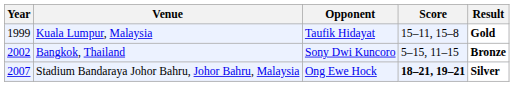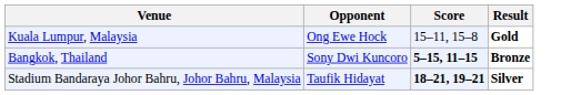- column: Year | 1999 | 2002 | 2007
Kuala Lumpur, Malaysia | Opponent: Taufik Hidayat -> Ong Ewe Hock
Bangkok, Thailand | Score: normal -> bold
Stadium Bandaraya Johor Bahru, Johor Bahru, Malaysia | Opponent: Ong Ewe Hock -> Taufik Hidayat
